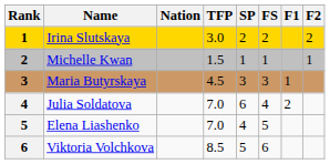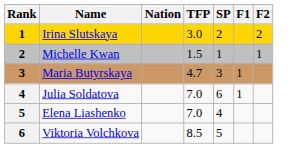- column: FS | 2 | 1 | 3 | 4 | 5 | 6
Maria Butyrskaya | TFP: 4.5 -> 4.7
Julia Soldatova | F1: 2 -> 1
